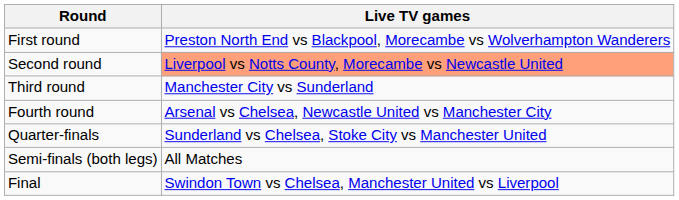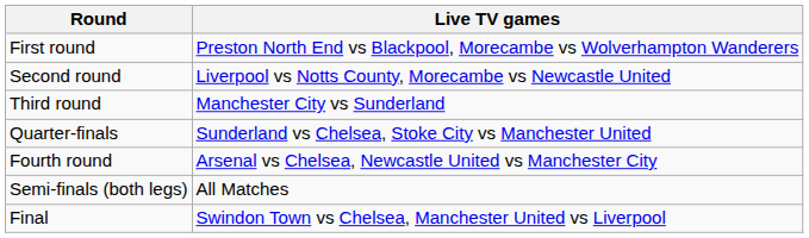Second round | Live TV games: lightsalmon background -> no background
rows swapped: Fourth round <-> Quarter-finals
